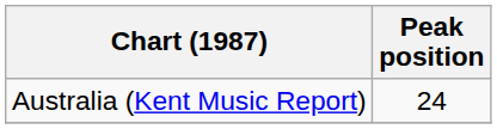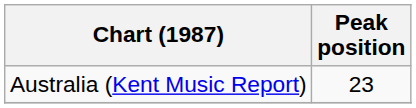Australia (Kent Music Report) | Peak position: 24 -> 23
